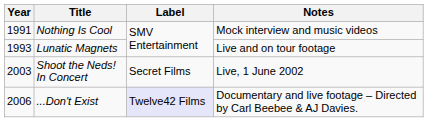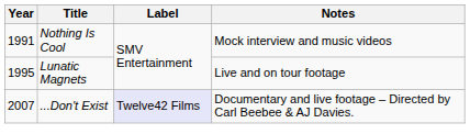Lunatic Magnets | Year: 1993 -> 1995
- row: 2003 | Shoot the Neds! In Concert | Secret Films | Live, 1 June 2002
...Don't Exist | Year: 2006 -> 2007
